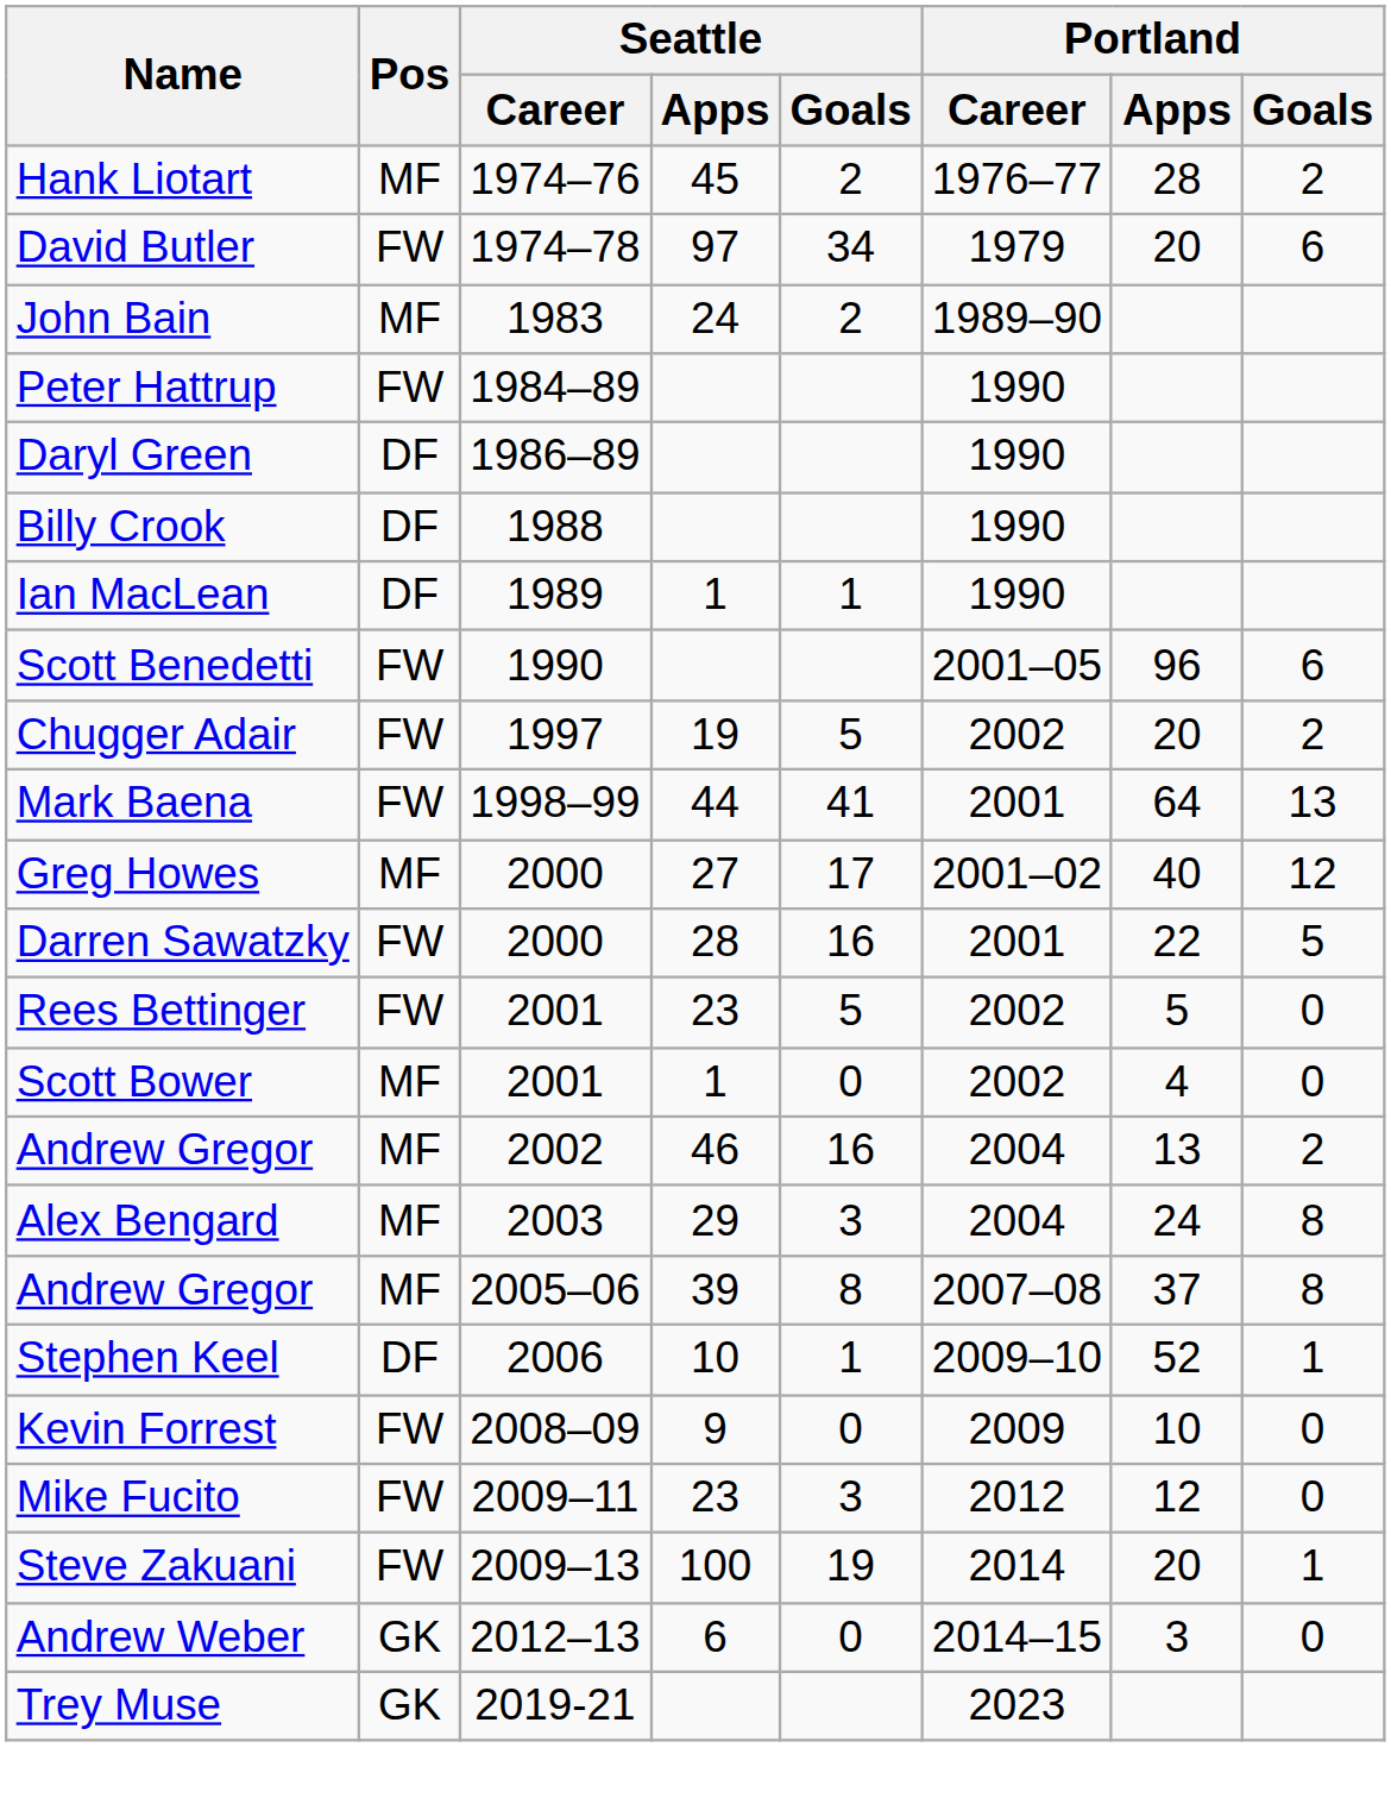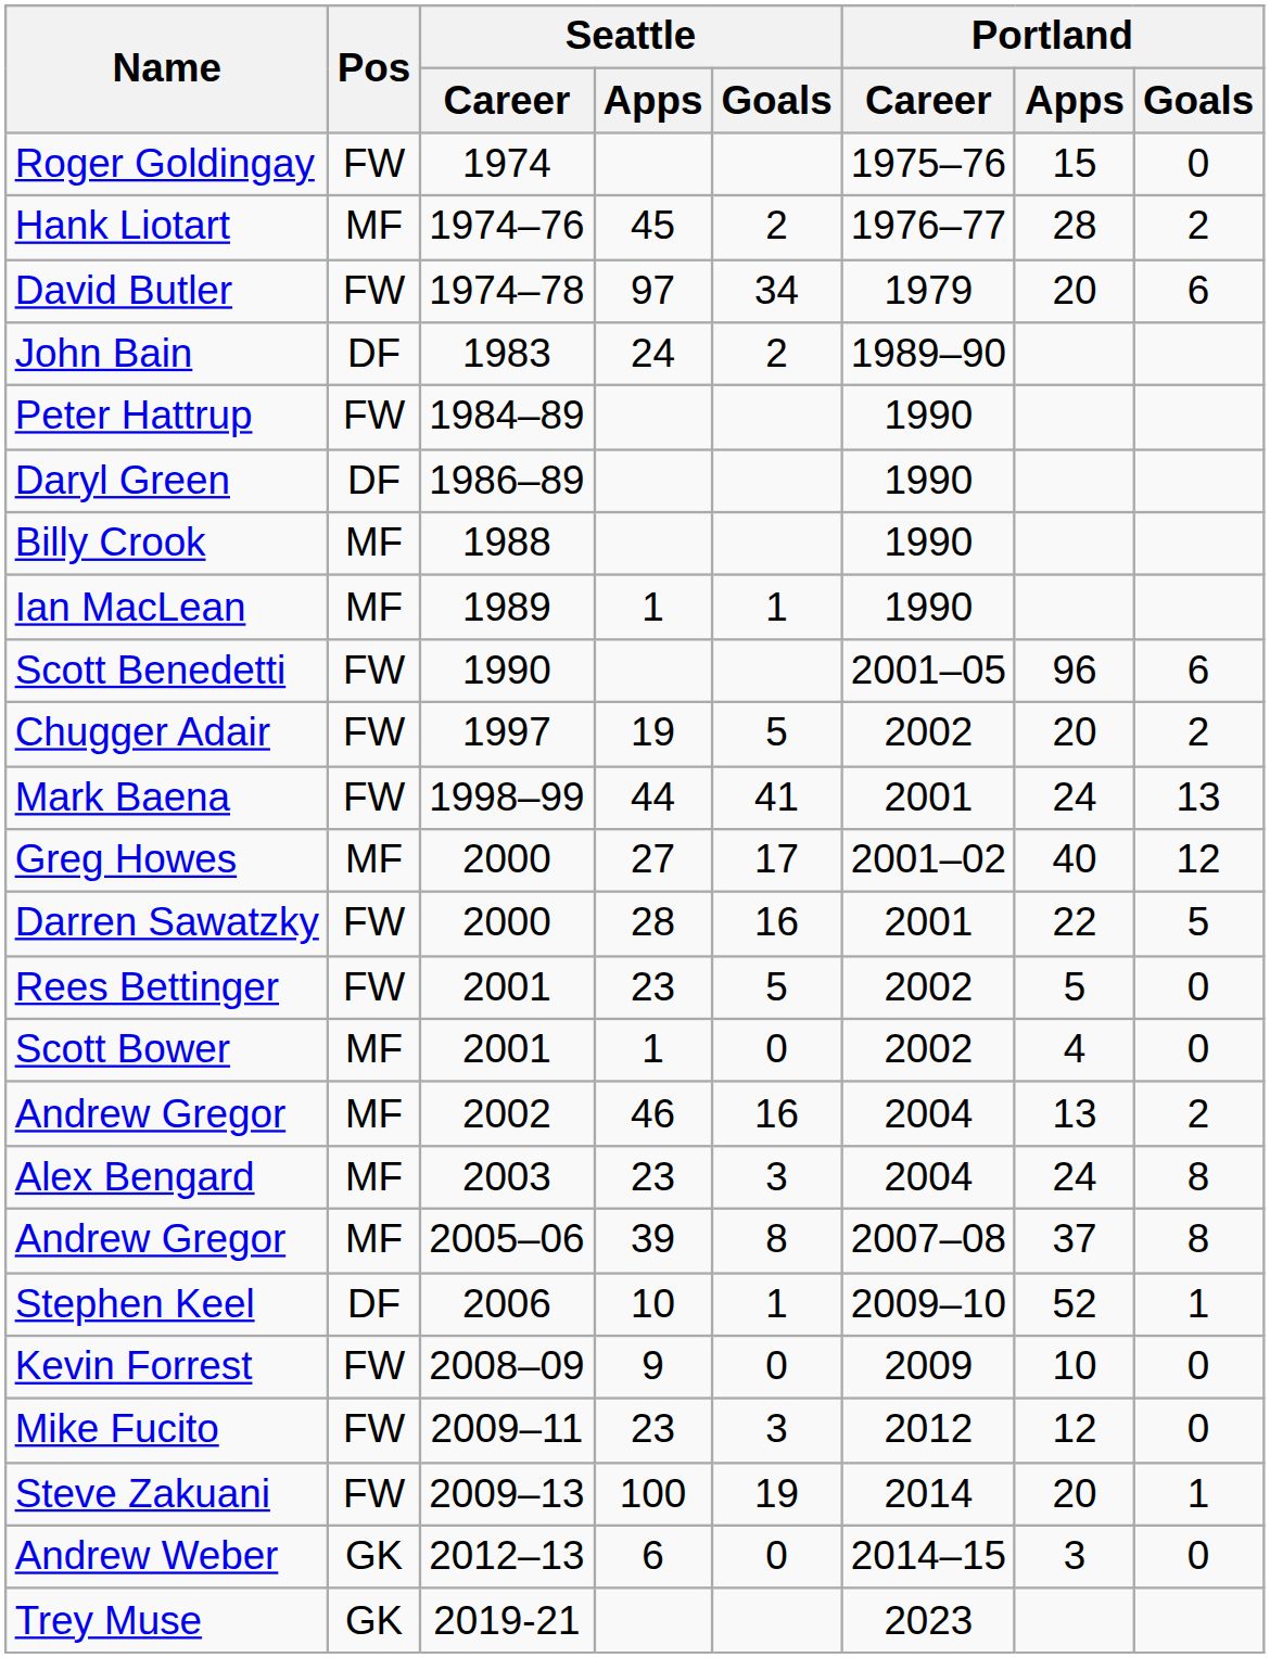+ row: Roger Goldingay | FW | 1974 | 1975–76 | 15 | 0
John Bain | Pos: MF -> DF
Billy Crook | Pos: DF -> MF
Ian MacLean | Pos: DF -> MF
Mark Baena | Portland / Apps: 64 -> 24
Alex Bengard | Seattle / Apps: 29 -> 23
